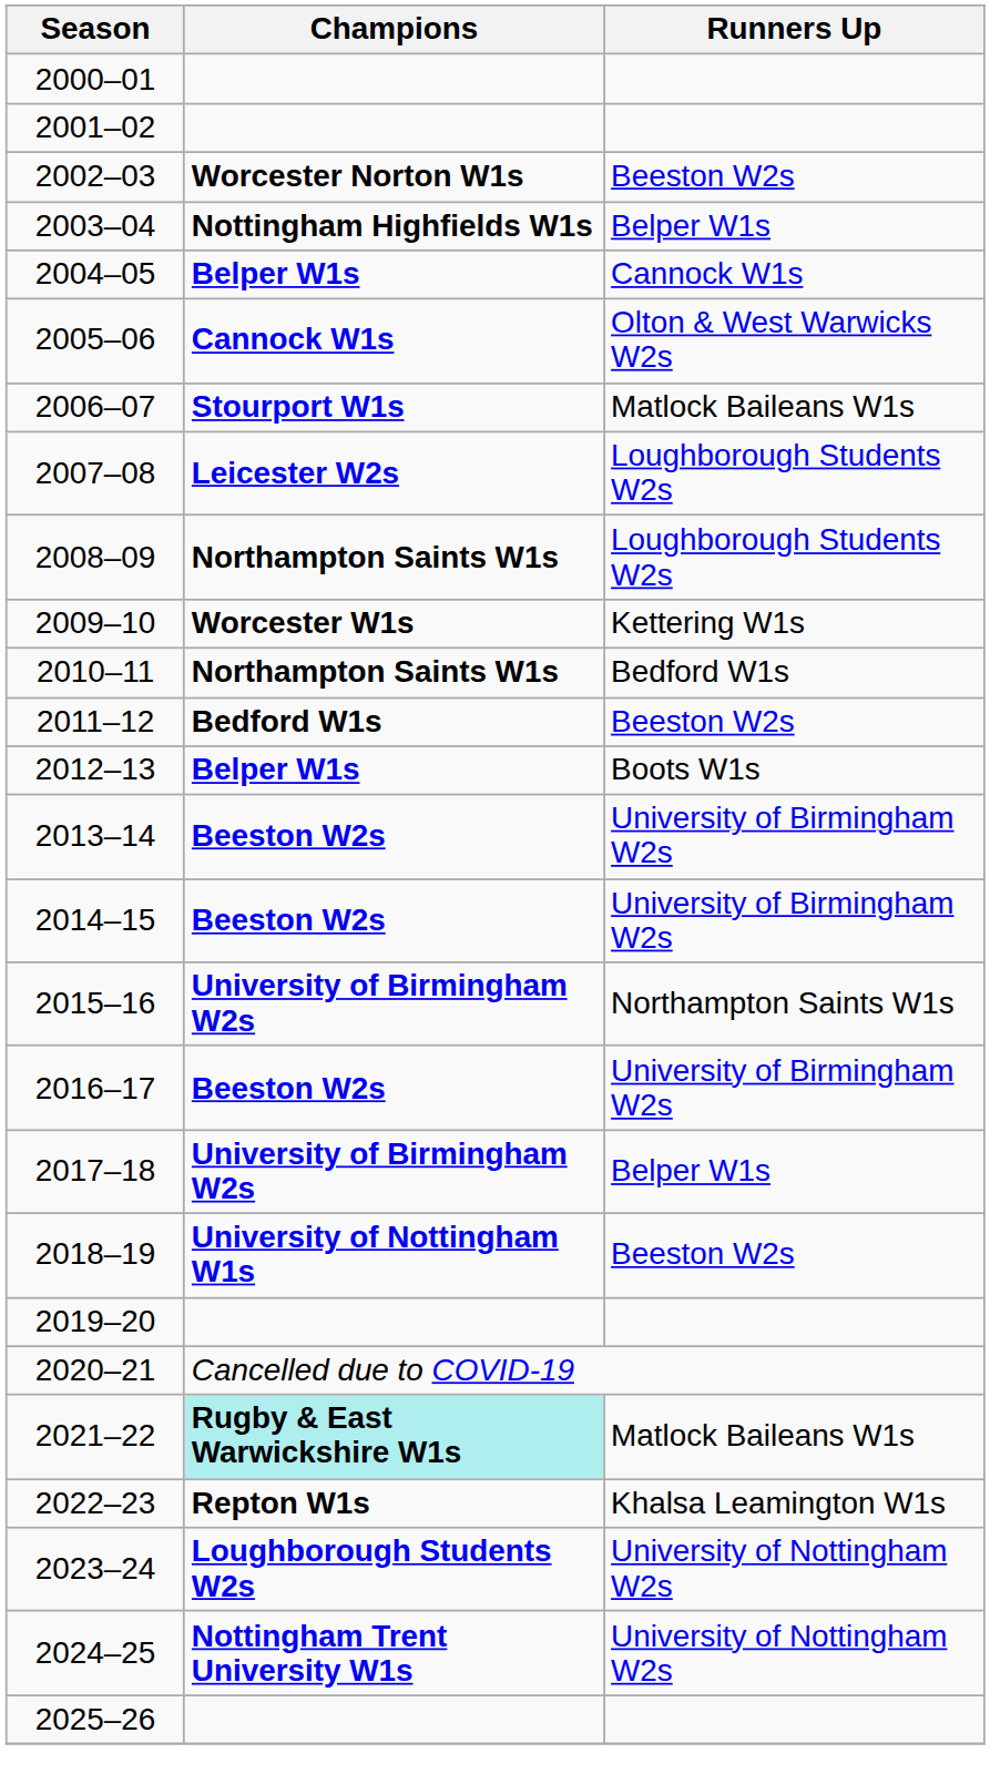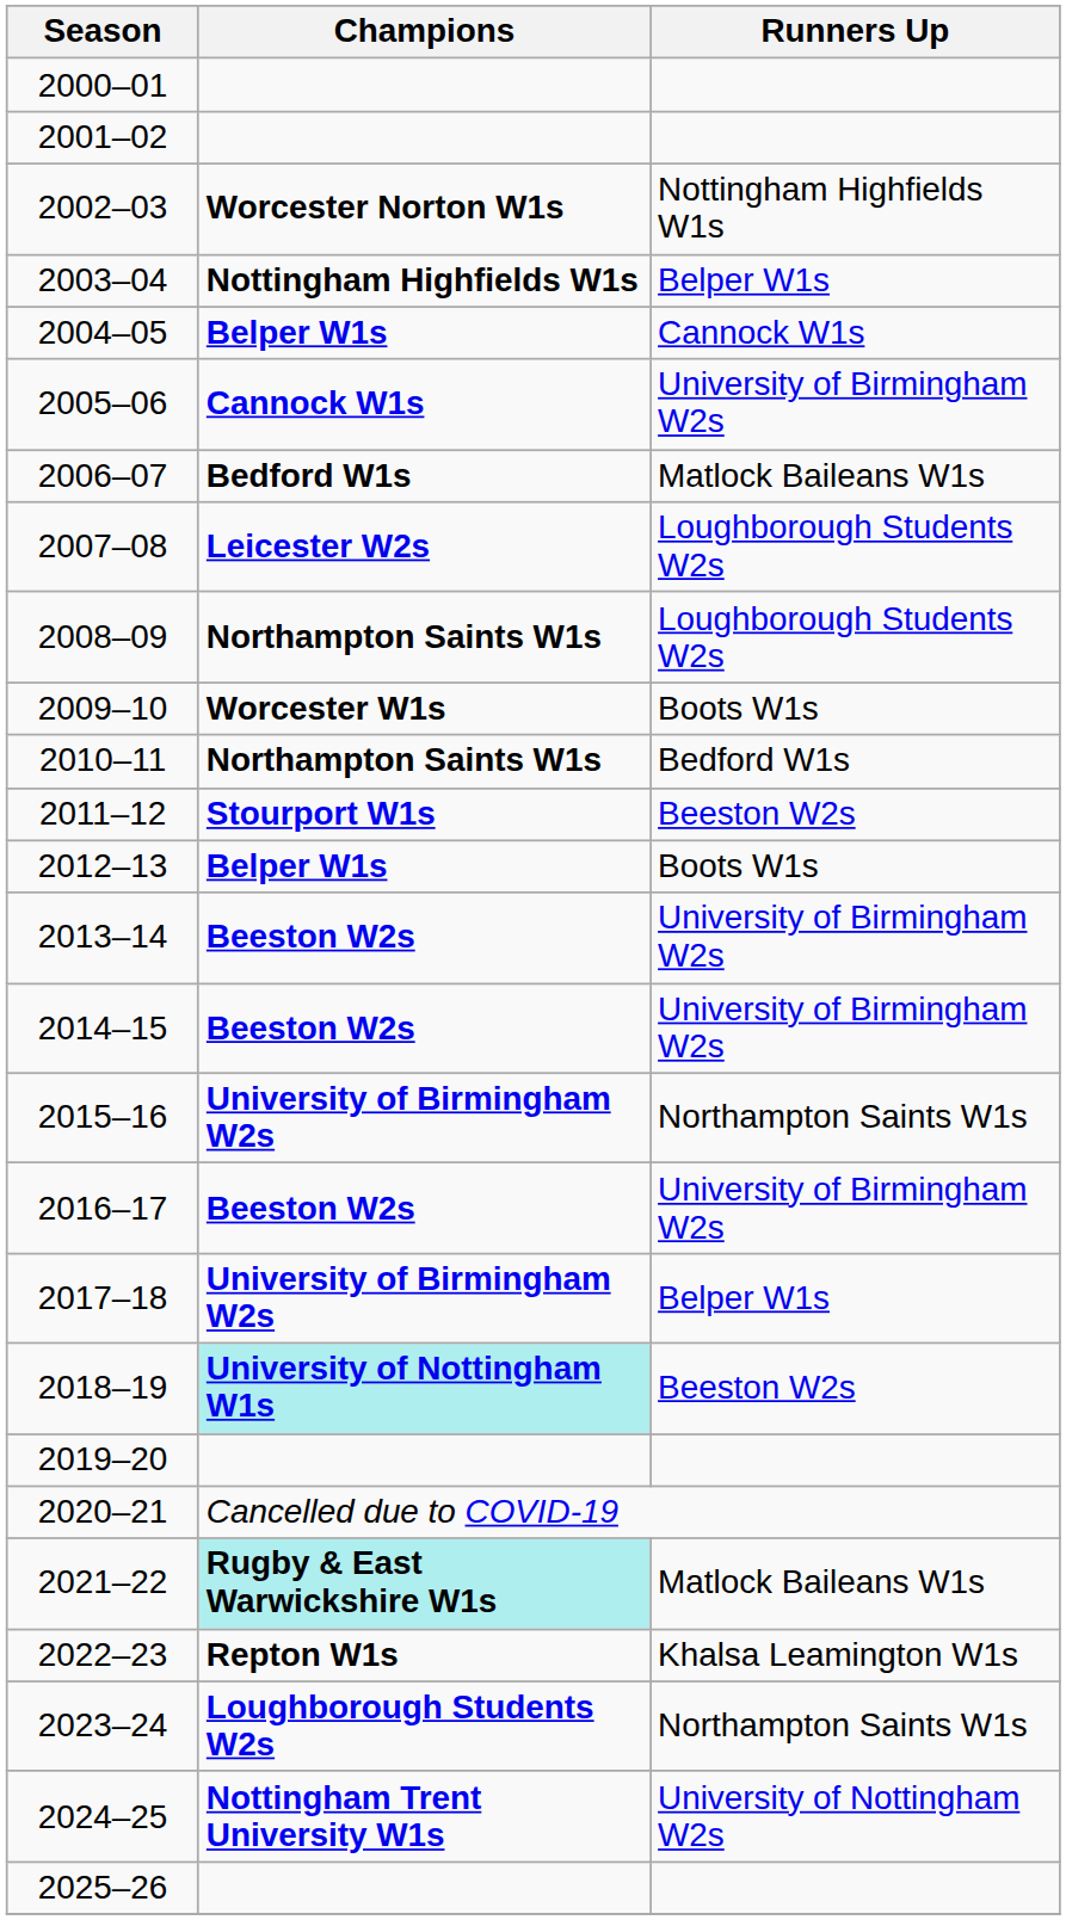2002–03 | Runners Up: Beeston W2s -> Nottingham Highfields W1s
2005–06 | Runners Up: Olton & West Warwicks W2s -> University of Birmingham W2s
2006–07 | Champions: Stourport W1s -> Bedford W1s
2009–10 | Runners Up: Kettering W1s -> Boots W1s
2011–12 | Champions: Bedford W1s -> Stourport W1s
2018–19 | Champions: no background -> paleturquoise background
2023–24 | Runners Up: University of Nottingham W2s -> Northampton Saints W1s
